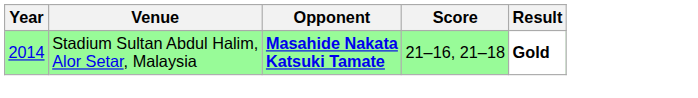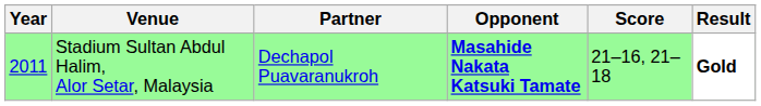+ column: Partner | Dechapol Puavaranukroh
Stadium Sultan Abdul Halim, Alor Setar, Malaysia | Year: 2014 -> 2011
